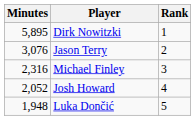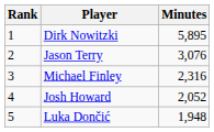columns swapped: Rank <-> Minutes
